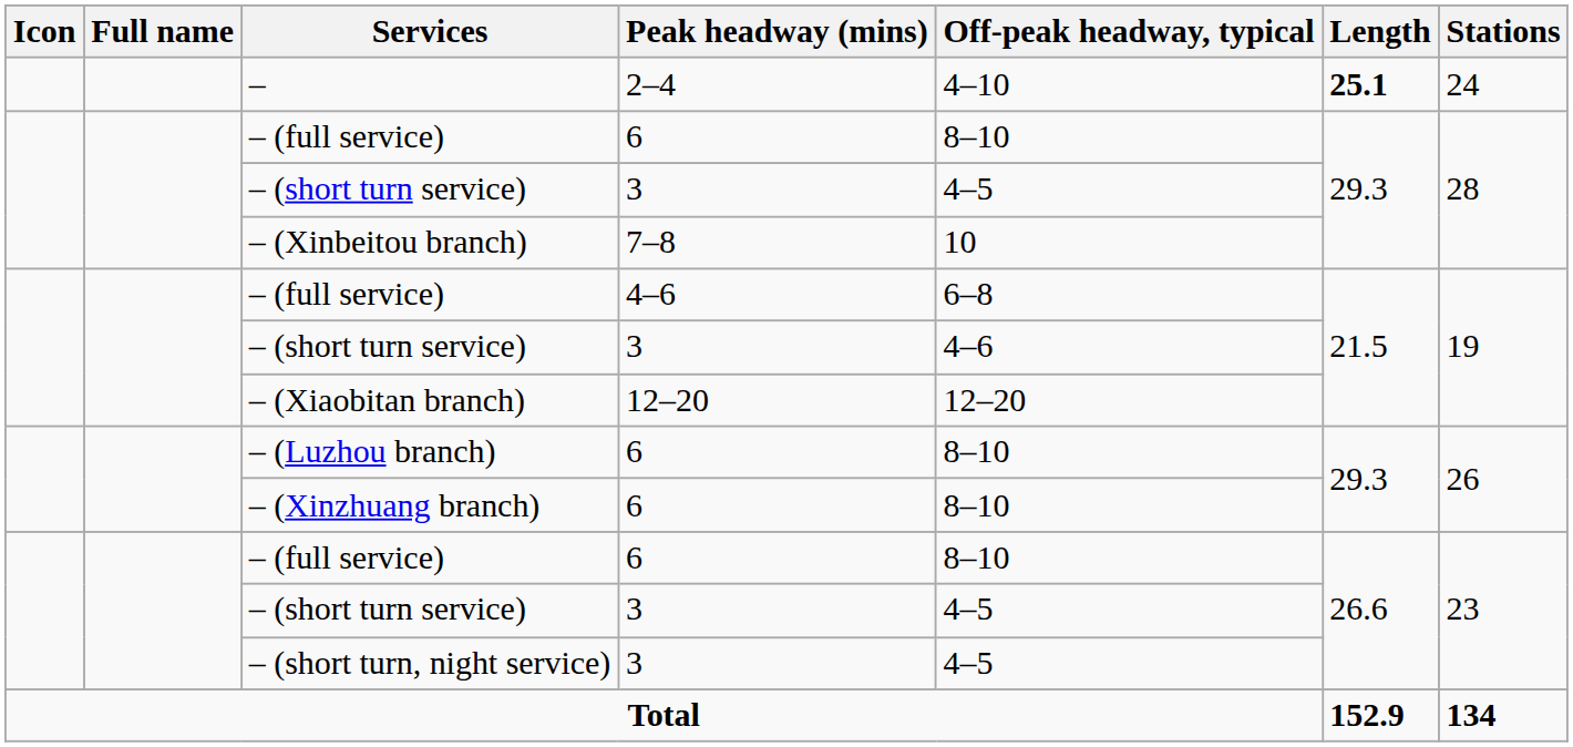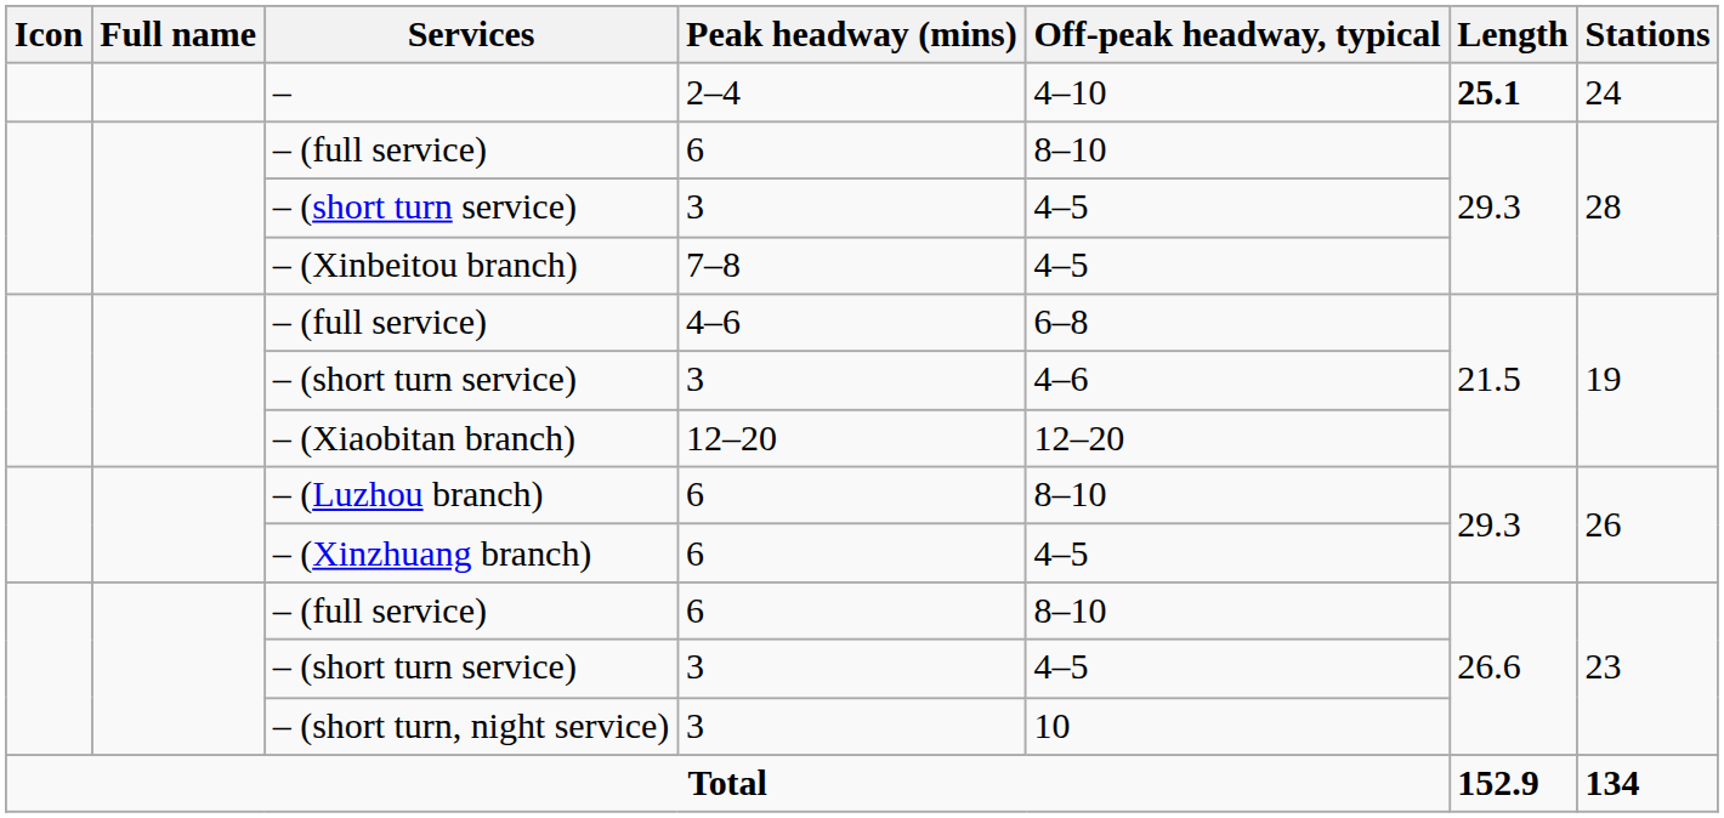– (Xinbeitou branch) | Off-peak headway, typical: 10 -> 4–5
– (Xinzhuang branch) | Off-peak headway, typical: 8–10 -> 4–5
– (short turn, night service) | Off-peak headway, typical: 4–5 -> 10
